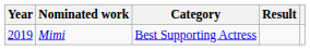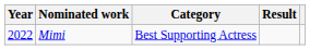Mimi | Year: 2019 -> 2022
